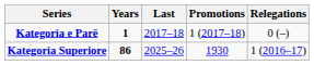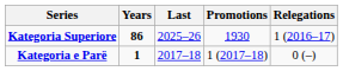rows swapped: Kategoria Superiore <-> Kategoria e Parë
